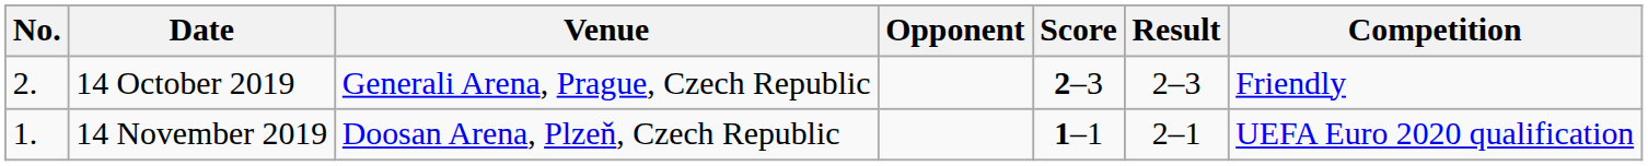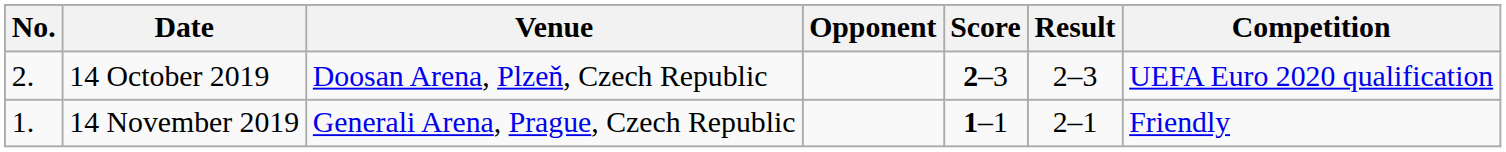14 October 2019 | Venue: Generali Arena, Prague, Czech Republic -> Doosan Arena, Plzeň, Czech Republic
14 October 2019 | Competition: Friendly -> UEFA Euro 2020 qualification
14 November 2019 | Venue: Doosan Arena, Plzeň, Czech Republic -> Generali Arena, Prague, Czech Republic
14 November 2019 | Competition: UEFA Euro 2020 qualification -> Friendly
